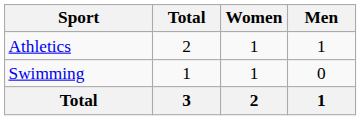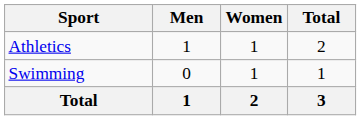columns swapped: Men <-> Total
